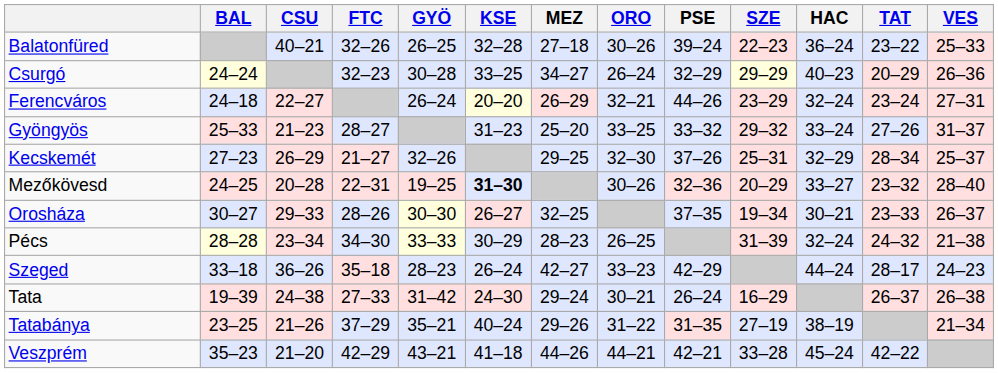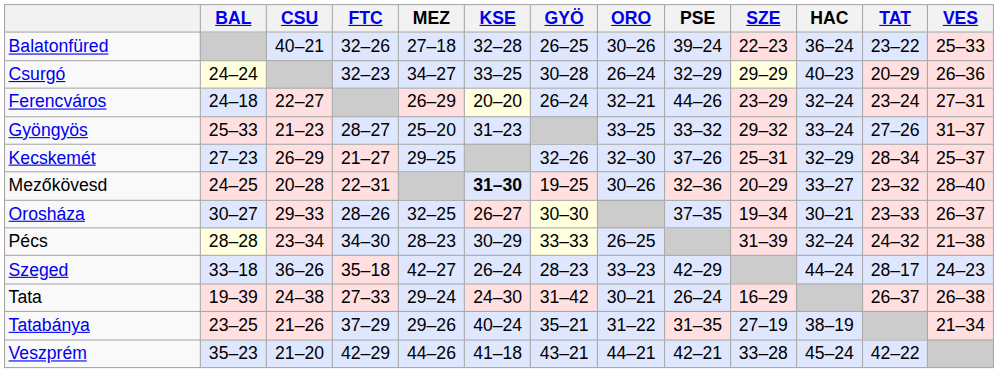columns swapped: GYÖ <-> MEZ
